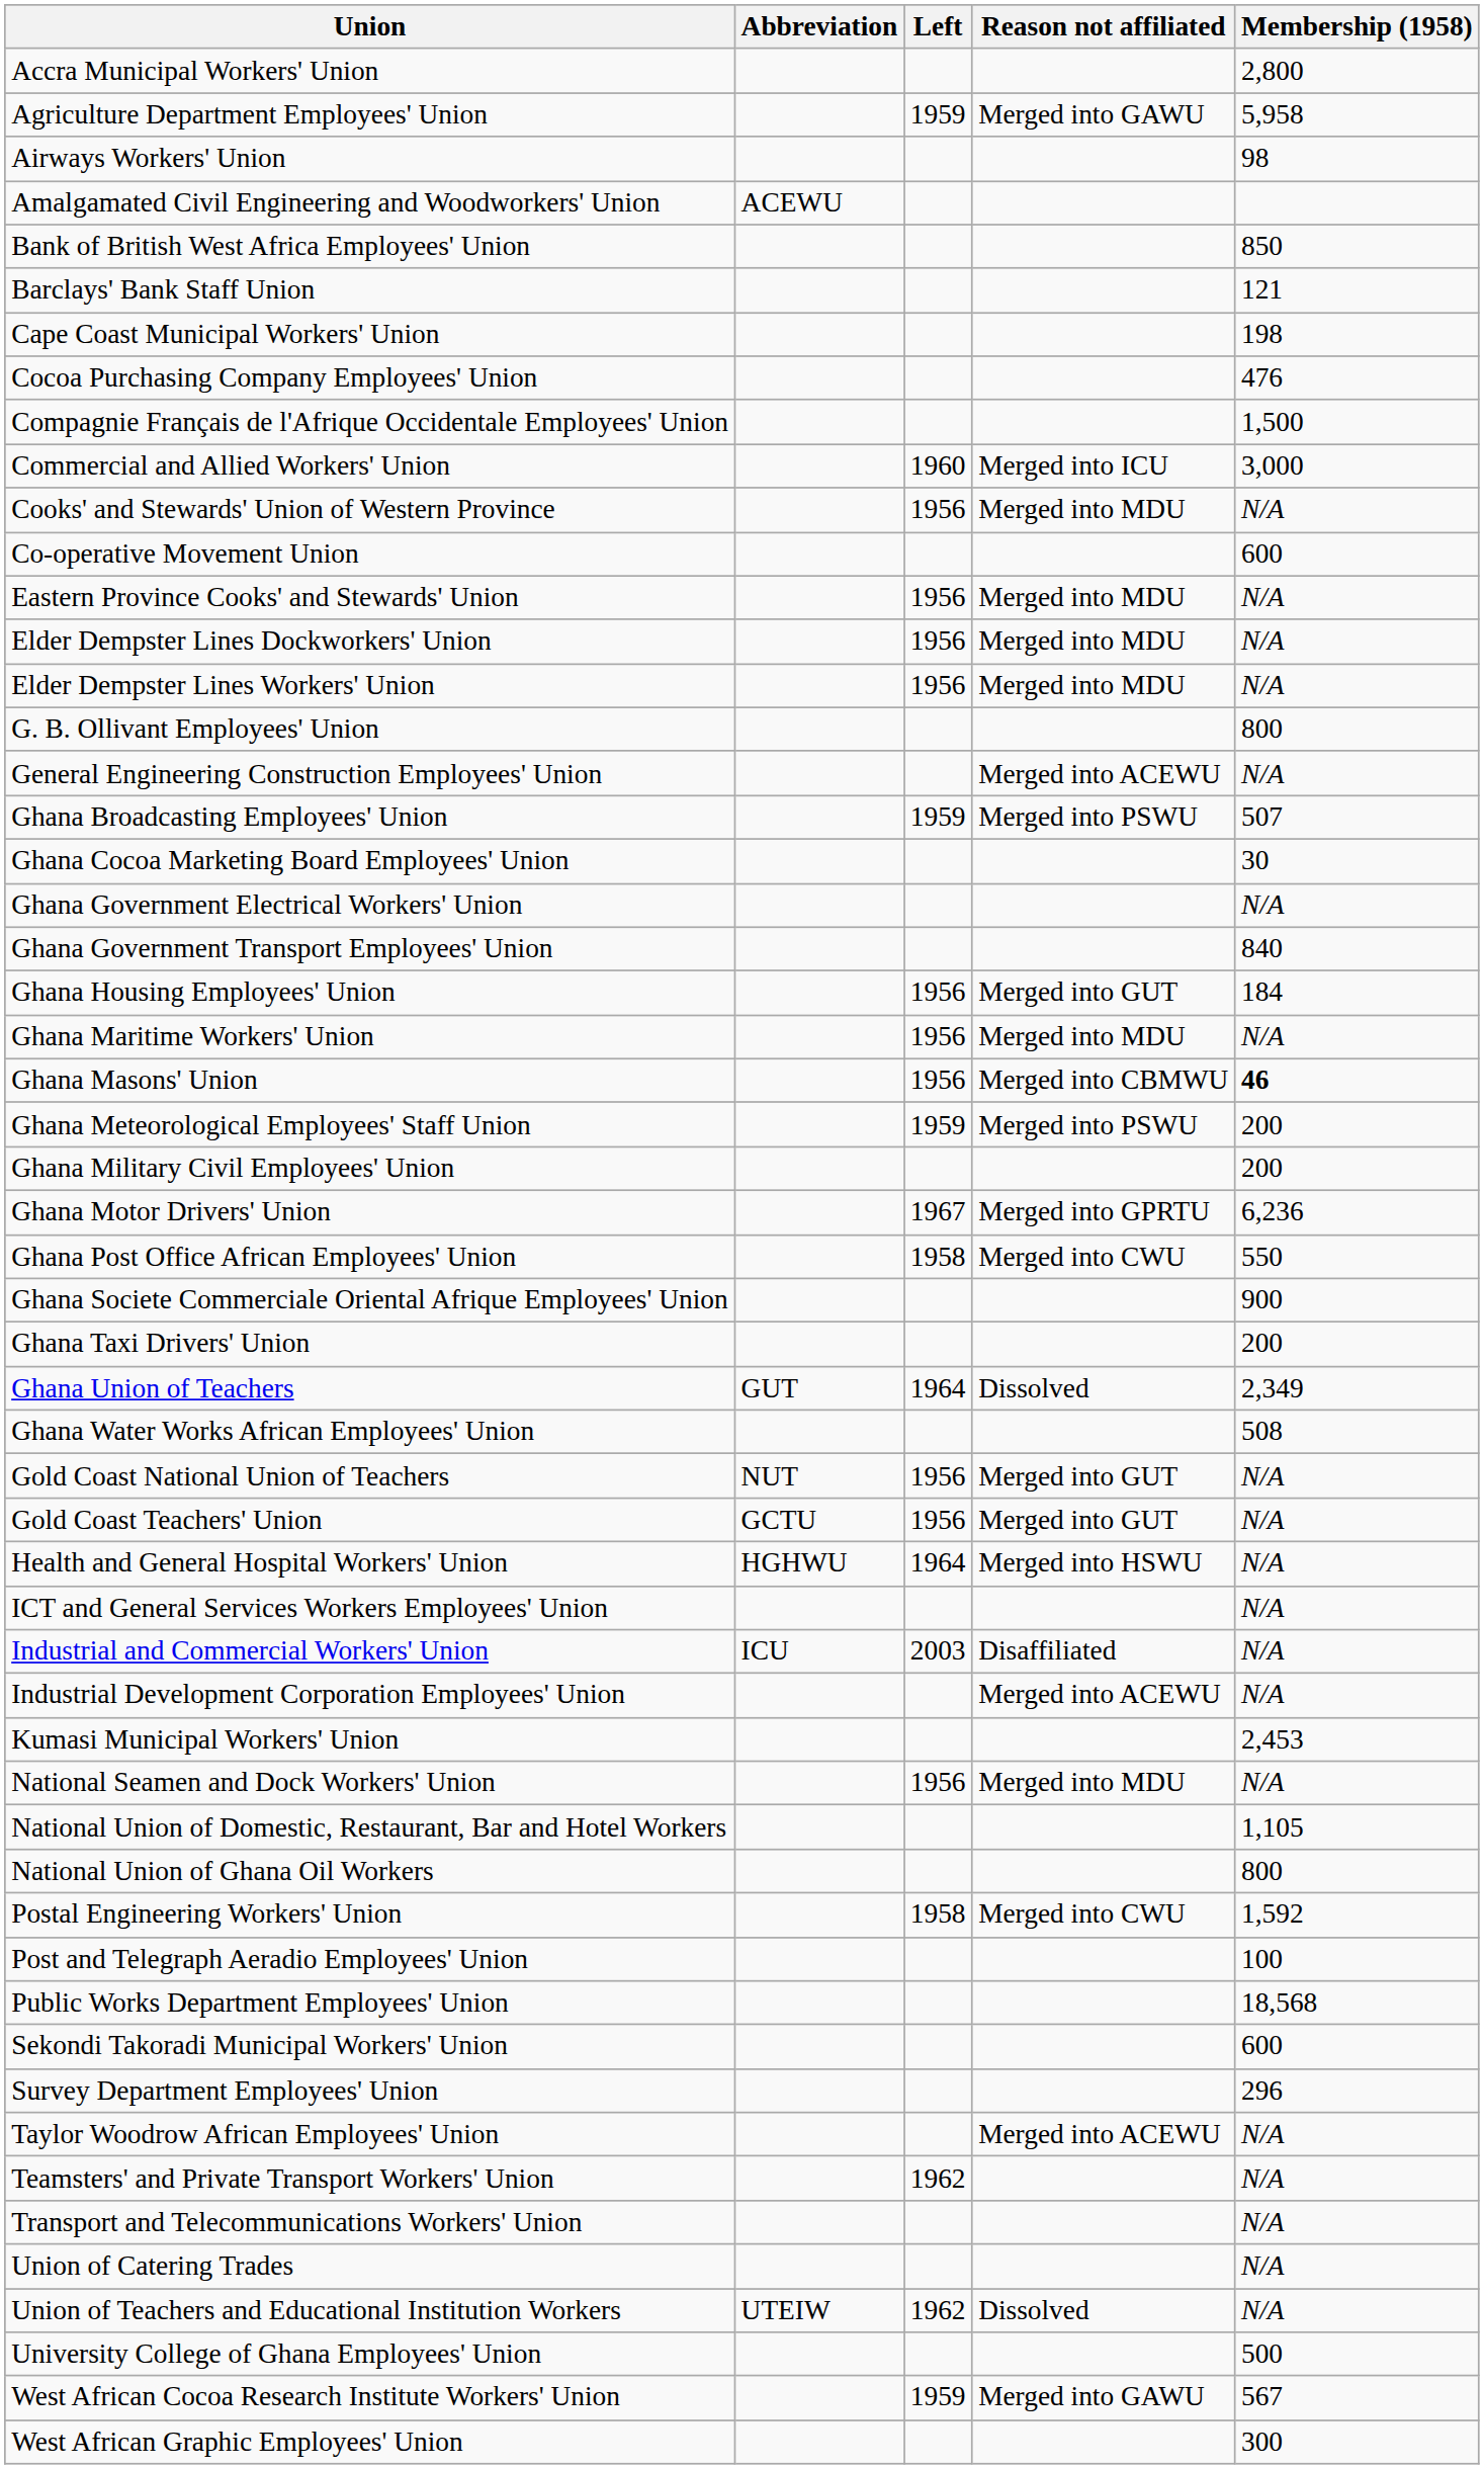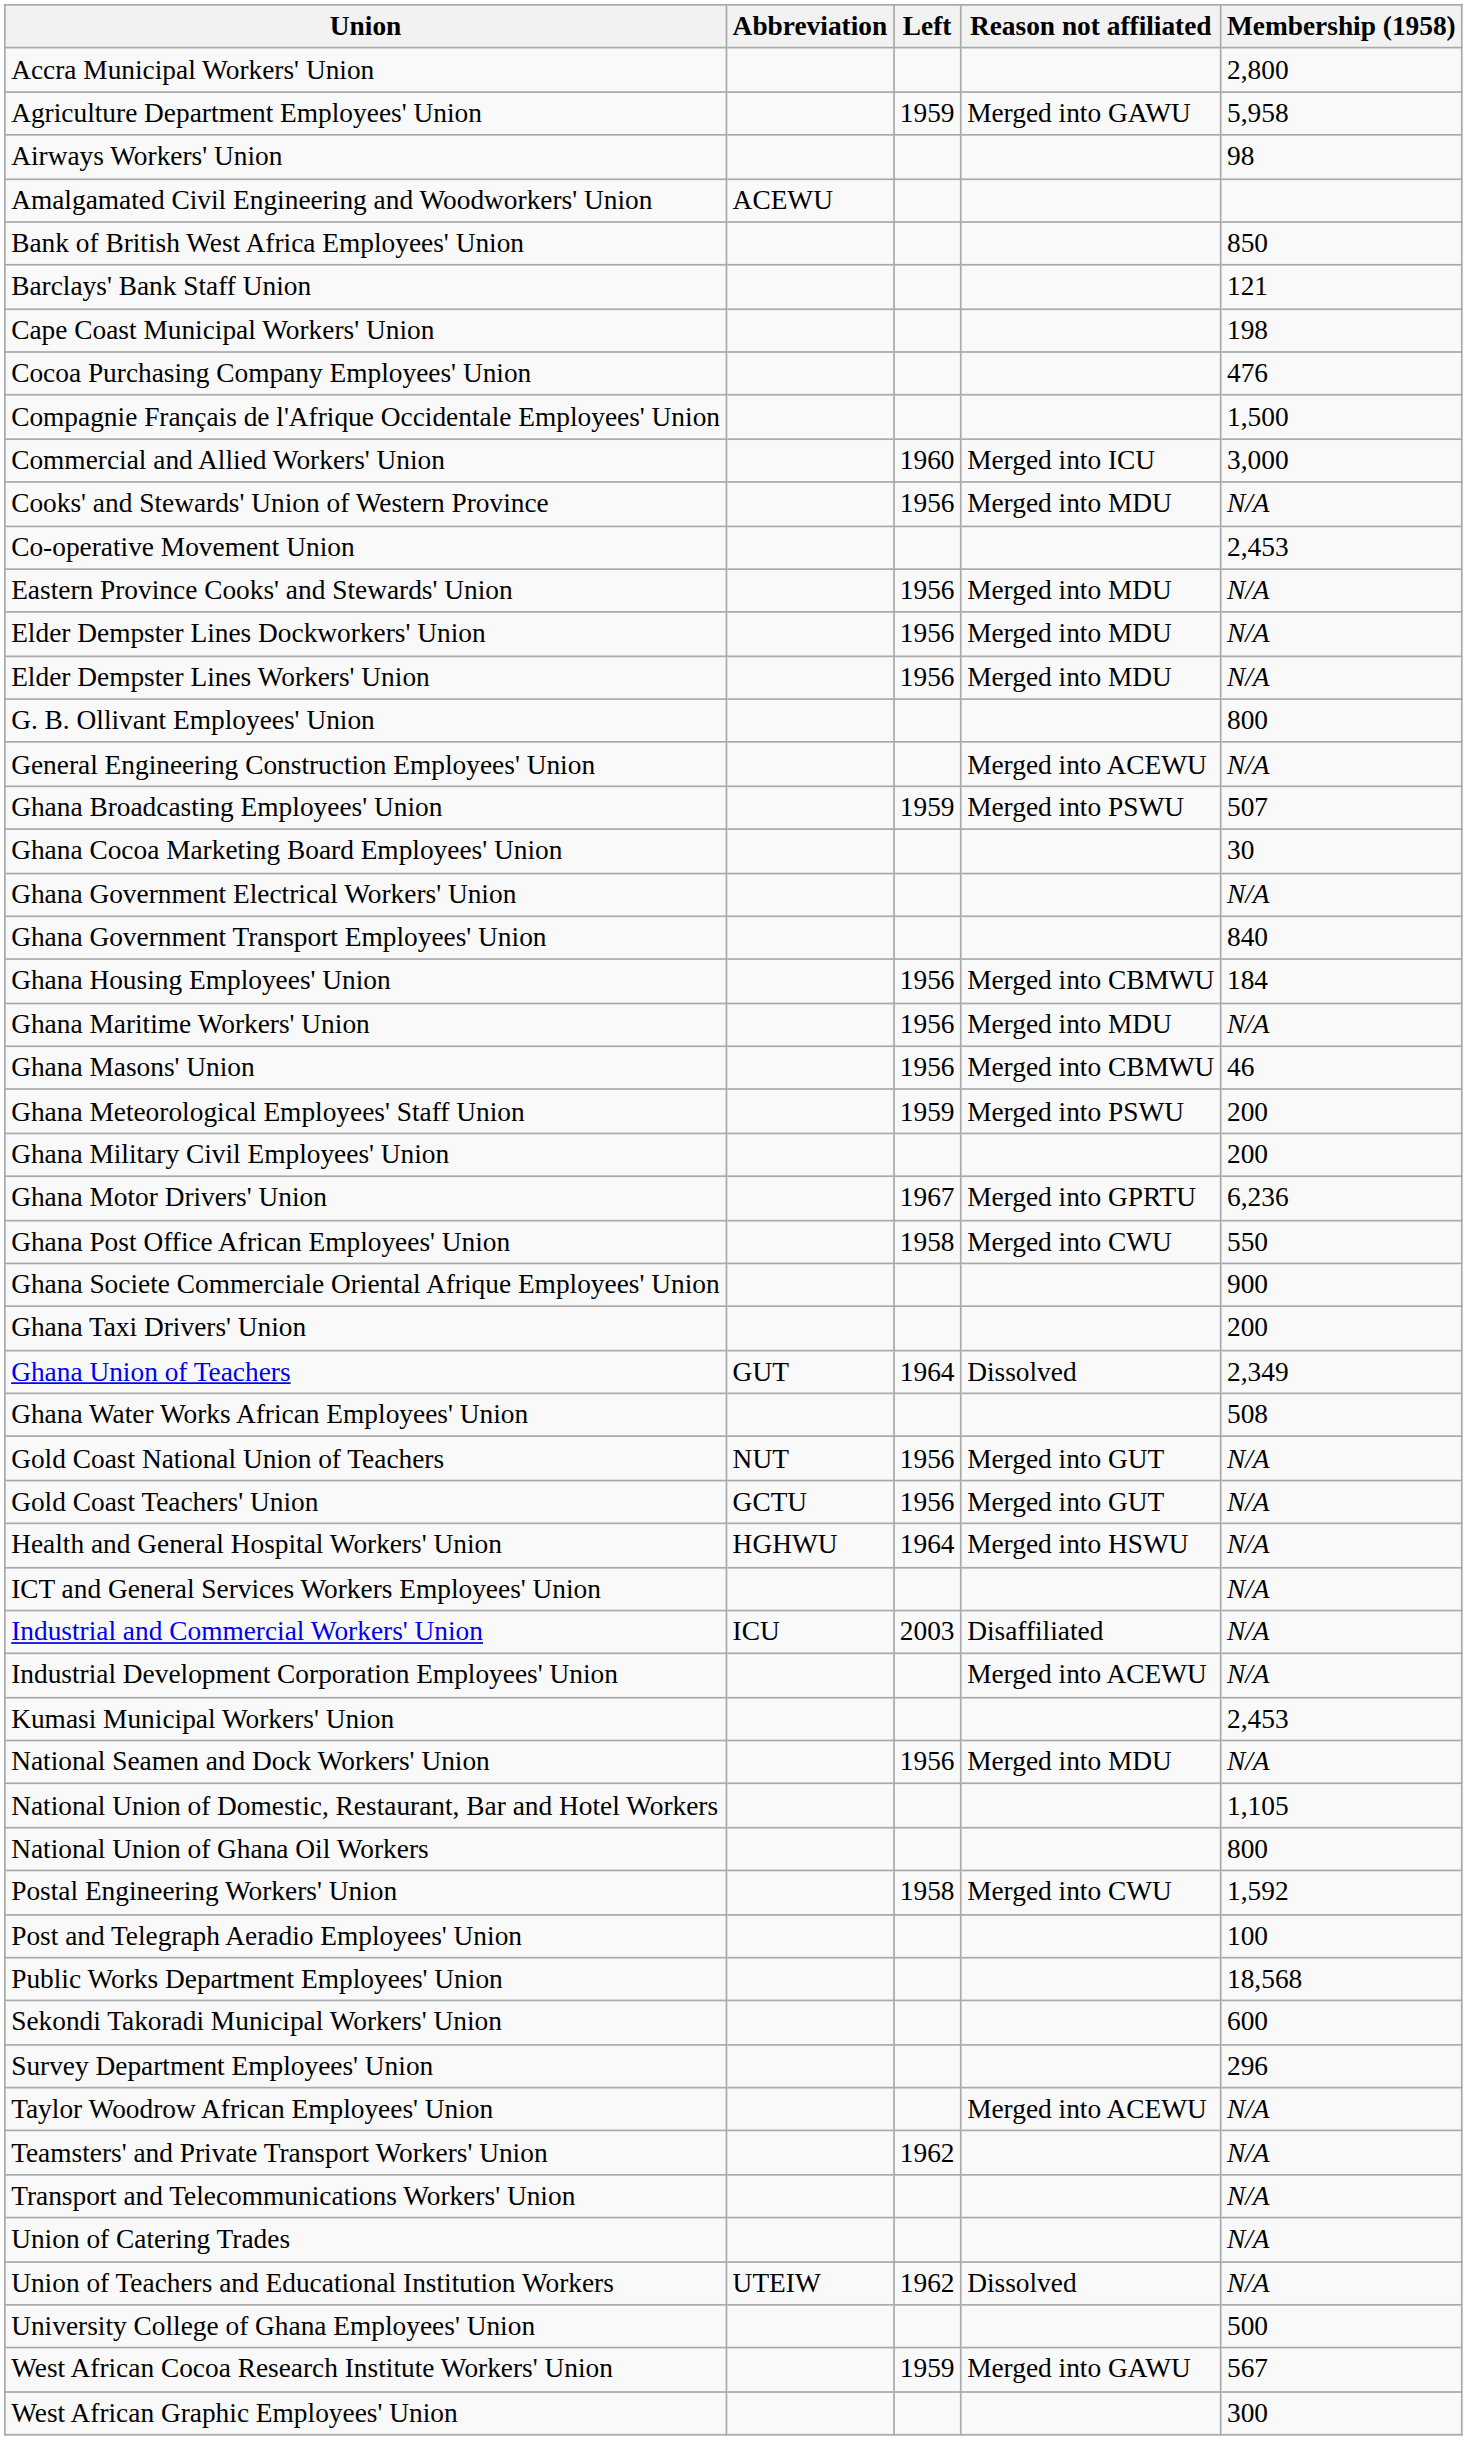Co-operative Movement Union | Membership (1958): 600 -> 2,453
Ghana Housing Employees' Union | Reason not affiliated: Merged into GUT -> Merged into CBMWU
Ghana Masons' Union | Membership (1958): bold -> normal
